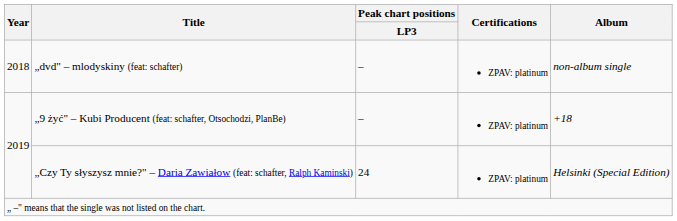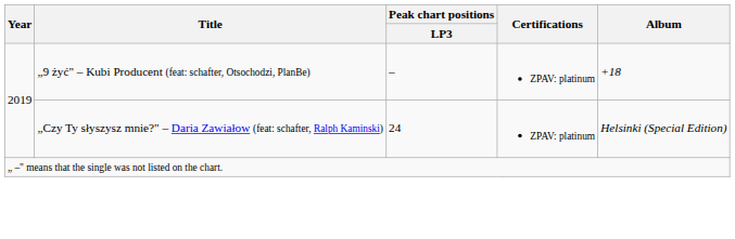- row: 2018 | „dvd" – mlodyskiny (feat: schafter) | – | ZPAV: platinum | non-album single
